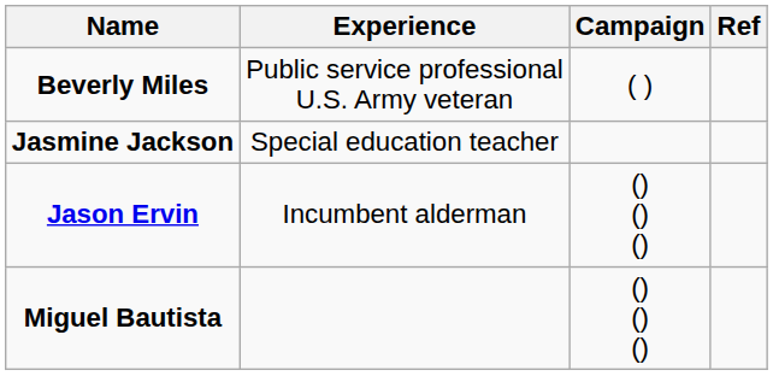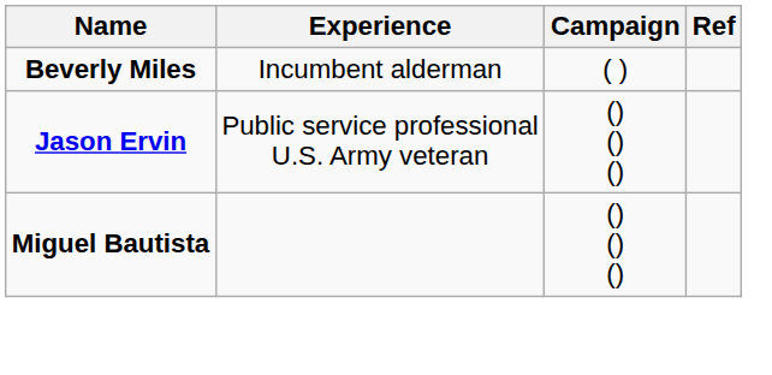Beverly Miles | Experience: Public service professional U.S. Army veteran -> Incumbent alderman
- row: Jasmine Jackson | Special education teacher
Jason Ervin | Experience: Incumbent alderman -> Public service professional U.S. Army veteran
